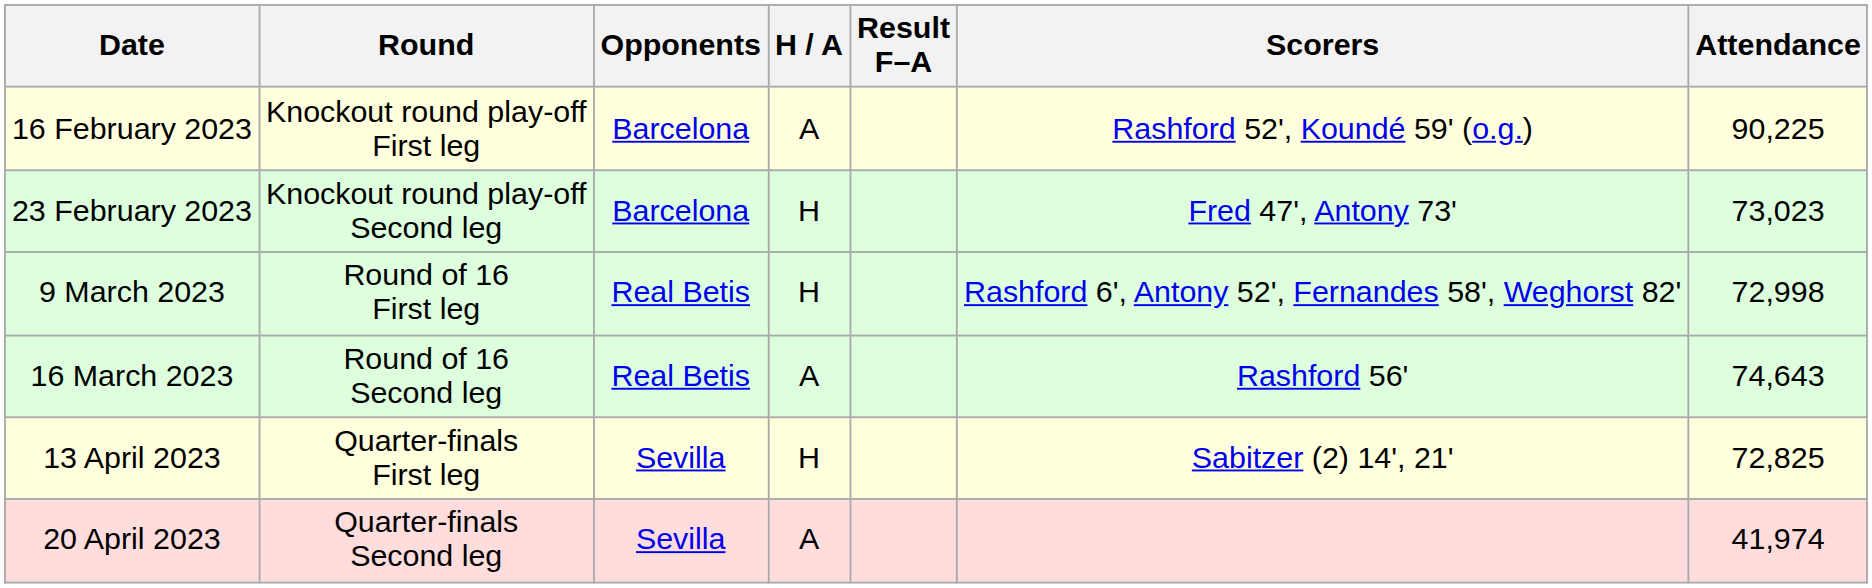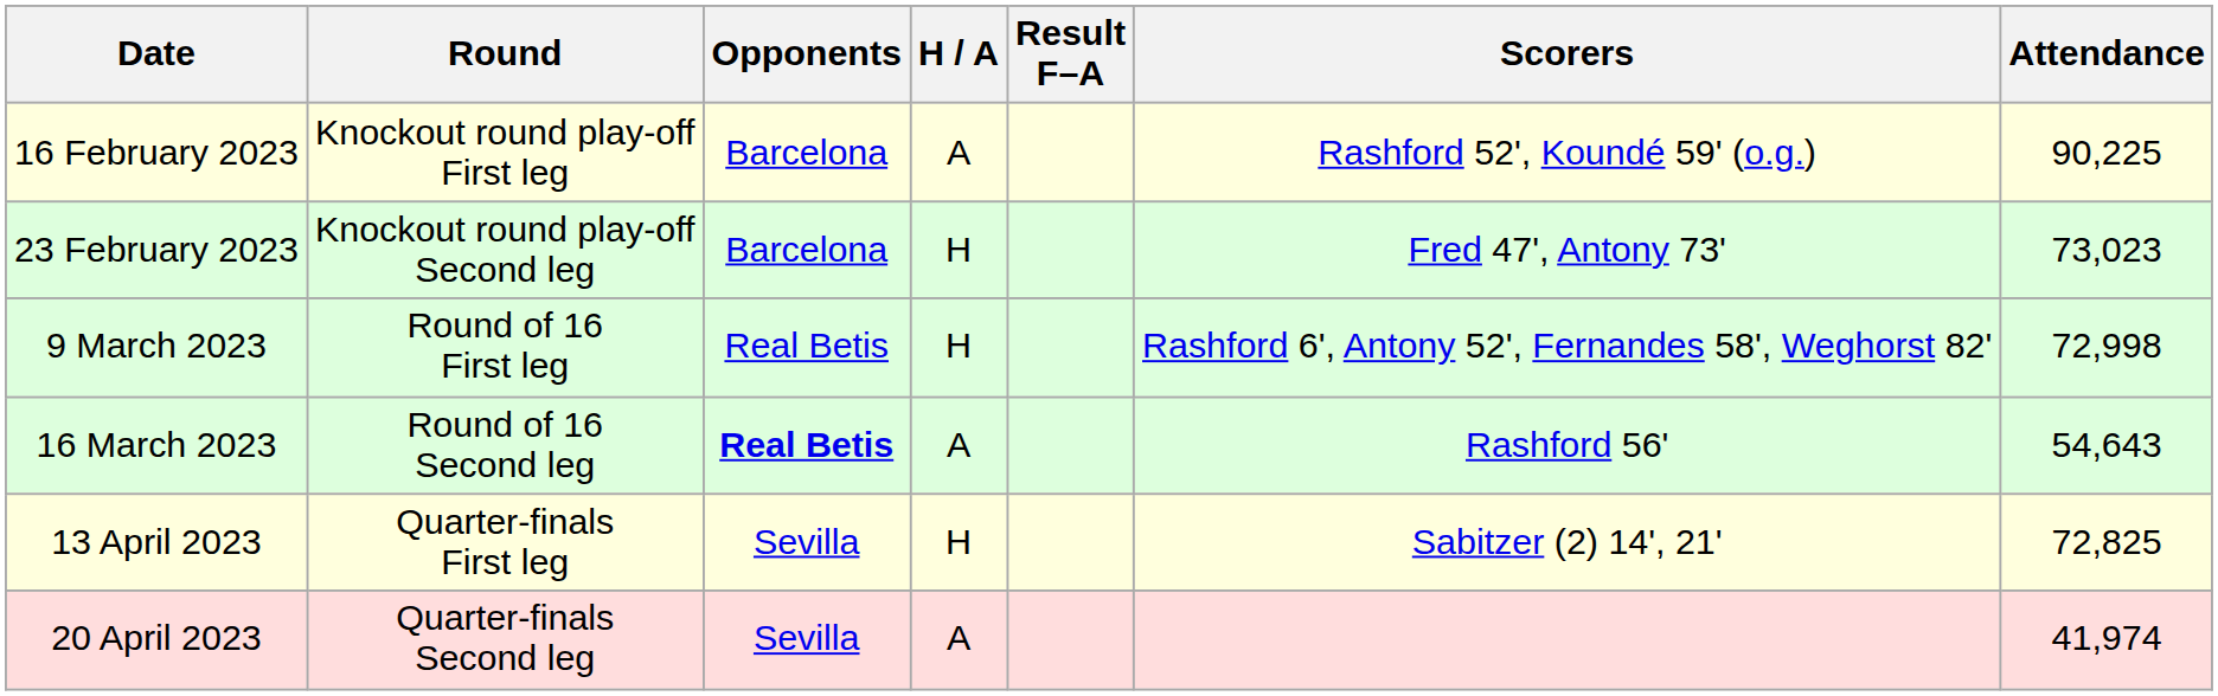16 March 2023 | Opponents: normal -> bold
16 March 2023 | Attendance: 74,643 -> 54,643
